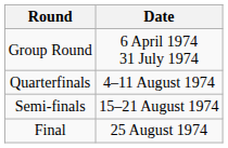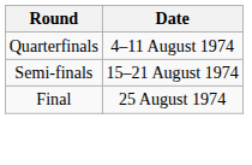- row: Group Round | 6 April 1974 31 July 1974
